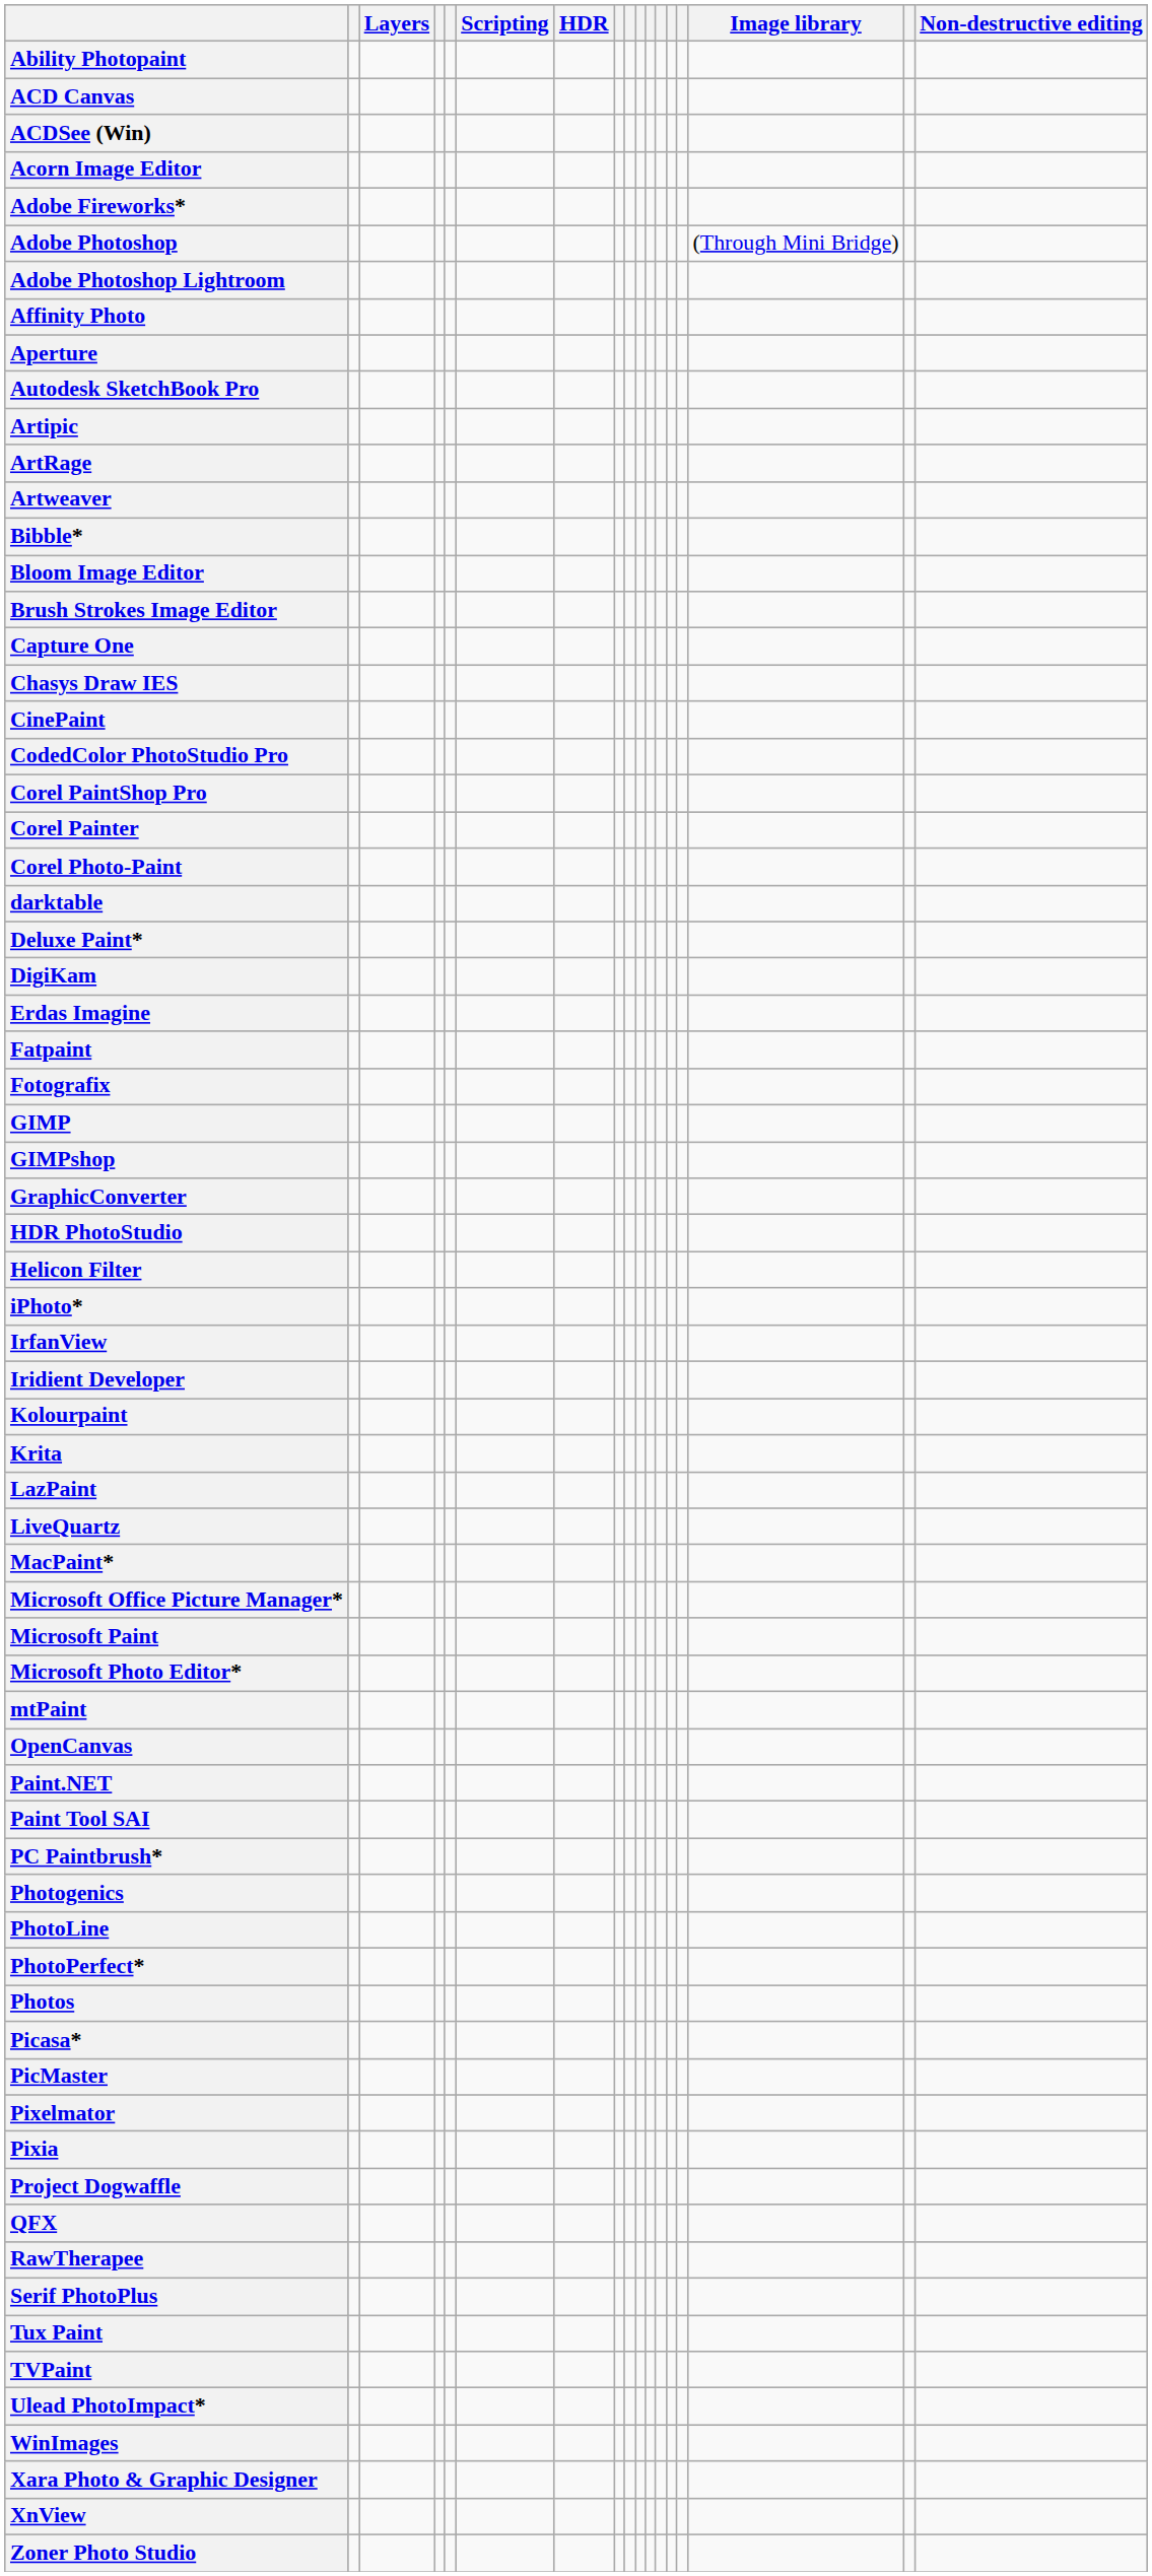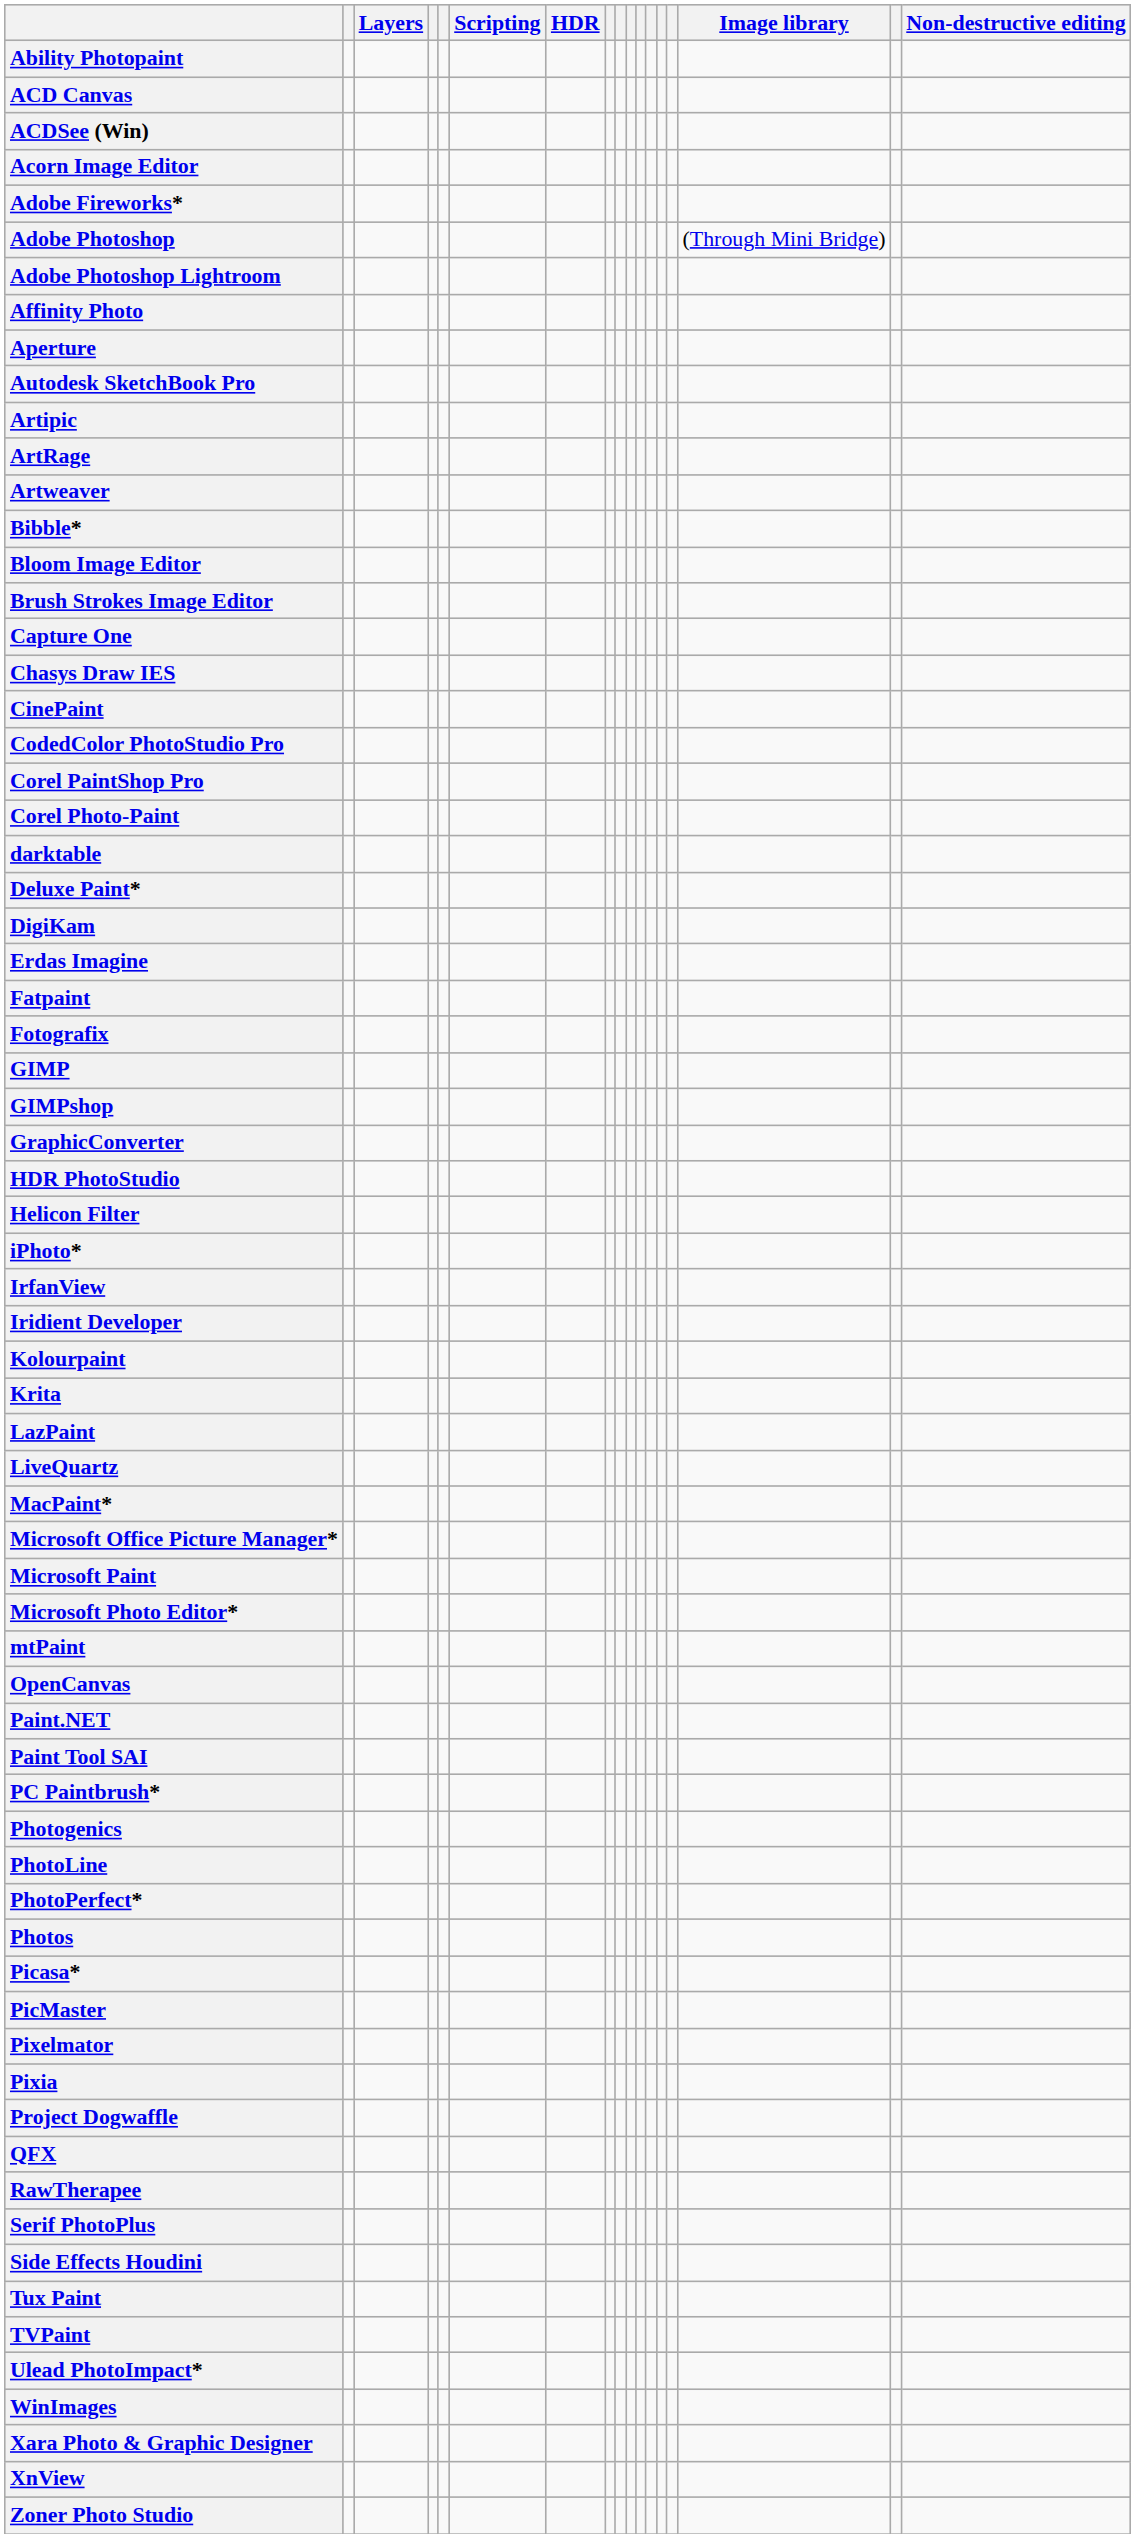- row: Corel Painter
+ row: Side Effects Houdini
